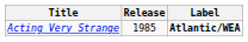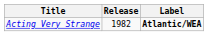Acting Very Strange | Release: 1985 -> 1982
